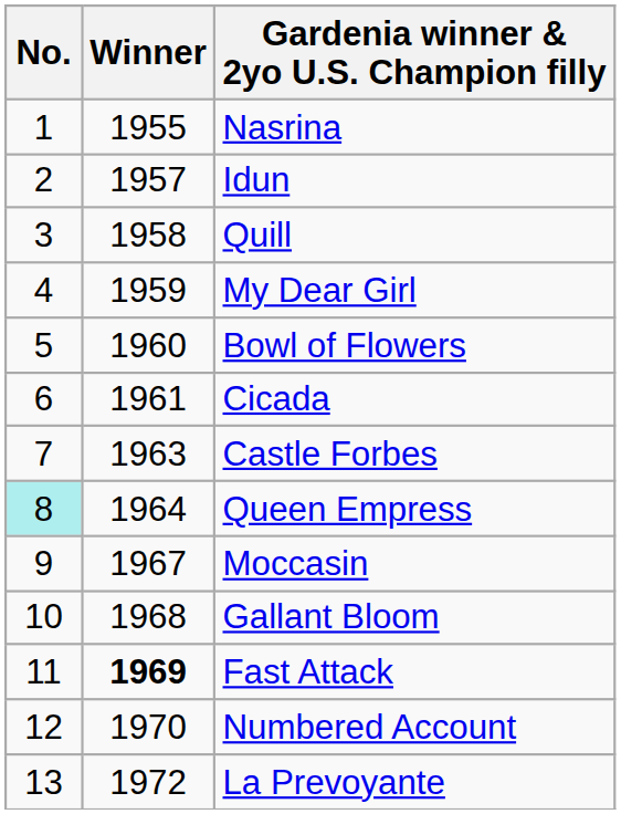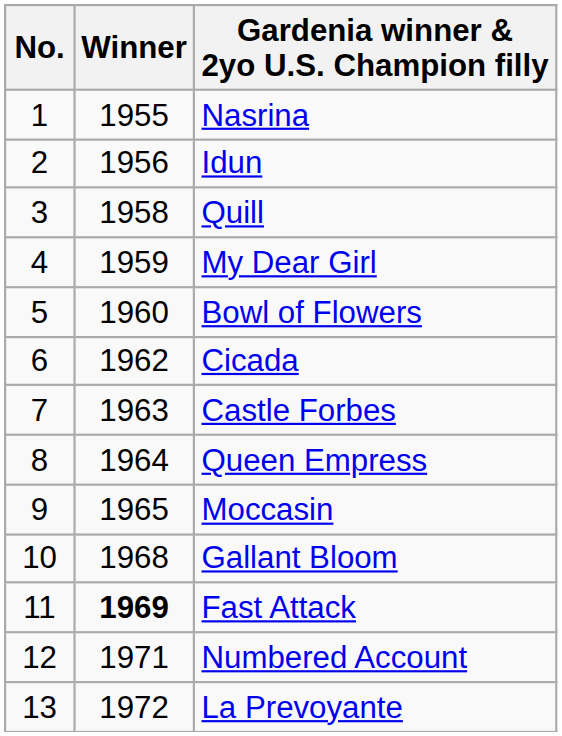Idun | Winner: 1957 -> 1956
Cicada | Winner: 1961 -> 1962
Queen Empress | No.: paleturquoise background -> no background
Moccasin | Winner: 1967 -> 1965
Numbered Account | Winner: 1970 -> 1971
